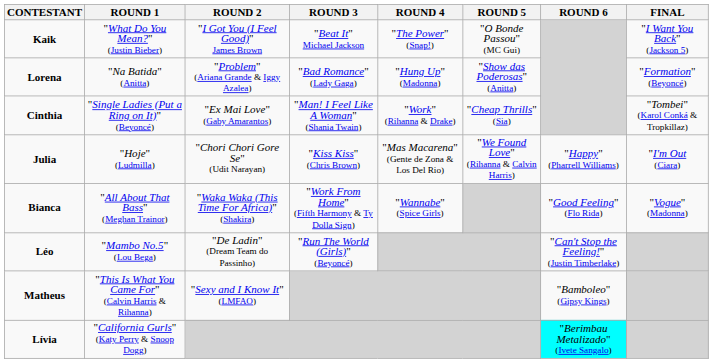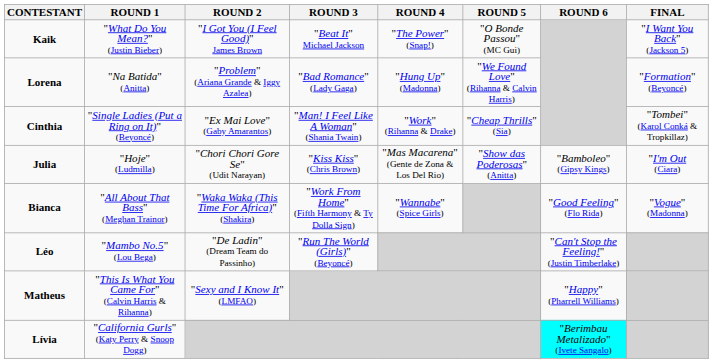Lorena | ROUND 5: "Show das Poderosas" (Anitta) -> "We Found Love" (Rihanna & Calvin Harris)
Julia | ROUND 5: "We Found Love" (Rihanna & Calvin Harris) -> "Show das Poderosas" (Anitta)
Julia | ROUND 6: "Happy" (Pharrell Williams) -> "Bamboleo" (Gipsy Kings)
Matheus | ROUND 6: "Bamboleo" (Gipsy Kings) -> "Happy" (Pharrell Williams)
